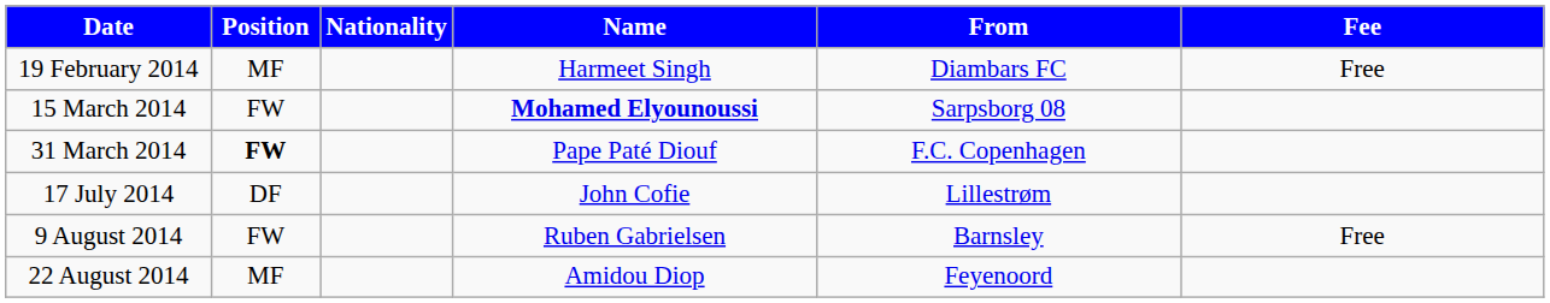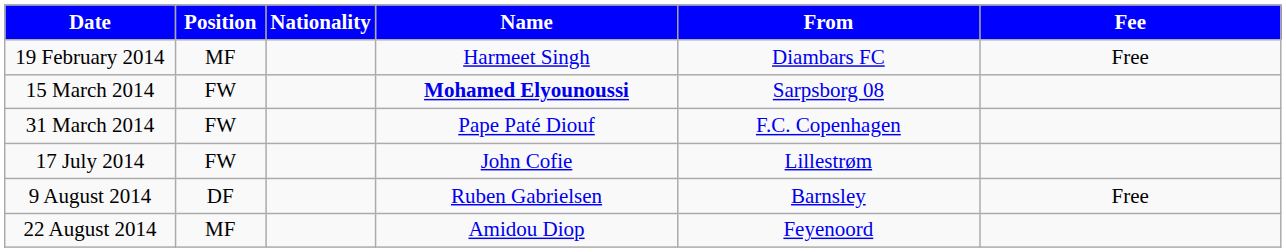31 March 2014 | Position: bold -> normal
17 July 2014 | Position: DF -> FW
9 August 2014 | Position: FW -> DF
